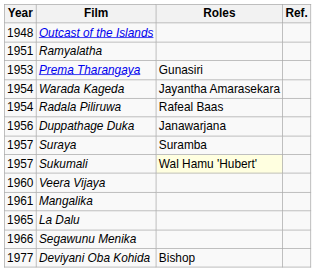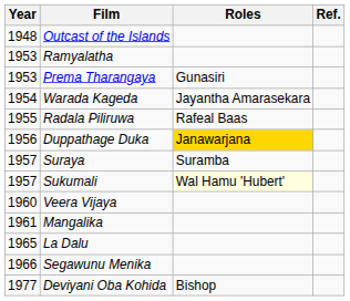Ramyalatha | Year: 1951 -> 1953
Radala Piliruwa | Year: 1954 -> 1955
Duppathage Duka | Roles: no background -> gold background
